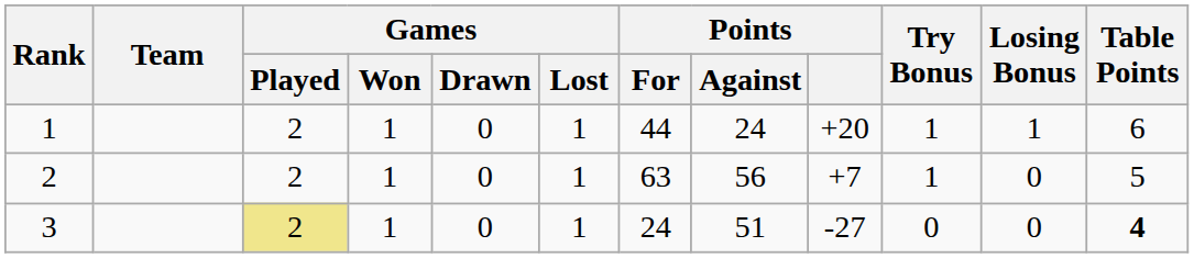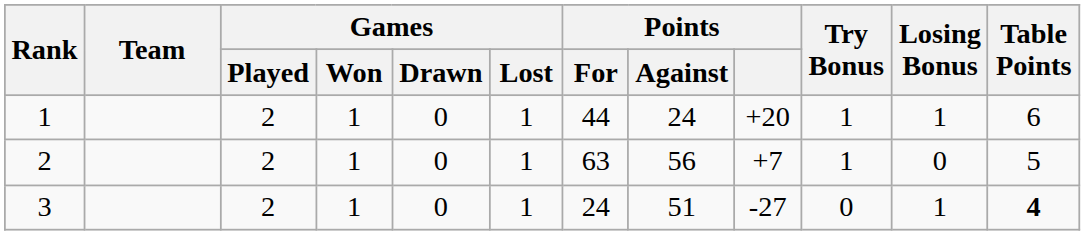3 | Games / Played: khaki background -> no background
3 | Losing Bonus: 0 -> 1
